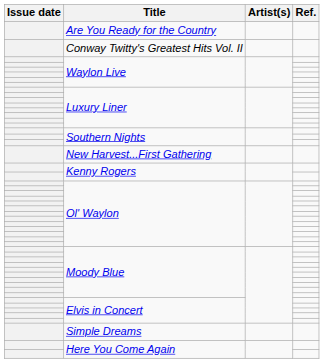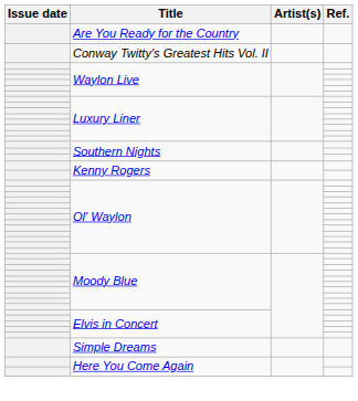- row: New Harvest...First Gathering
